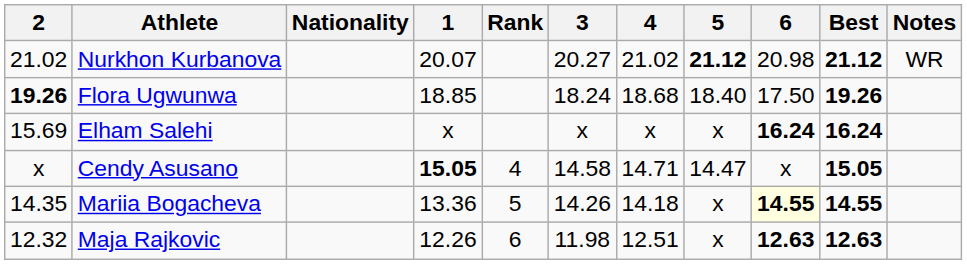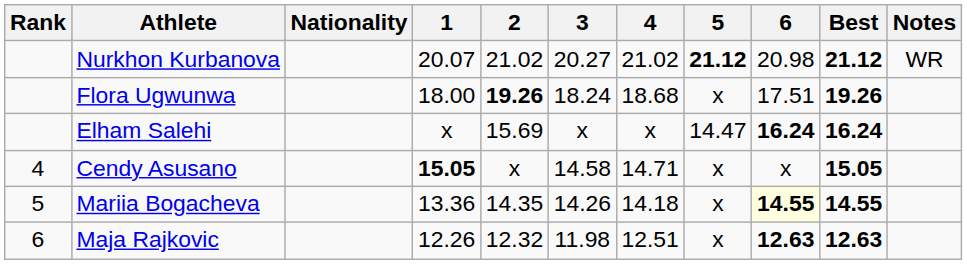columns swapped: Rank <-> 2
Flora Ugwunwa | 1: 18.85 -> 18.00
Flora Ugwunwa | 5: 18.40 -> x
Flora Ugwunwa | 6: 17.50 -> 17.51
Elham Salehi | 5: x -> 14.47
Cendy Asusano | 5: 14.47 -> x
